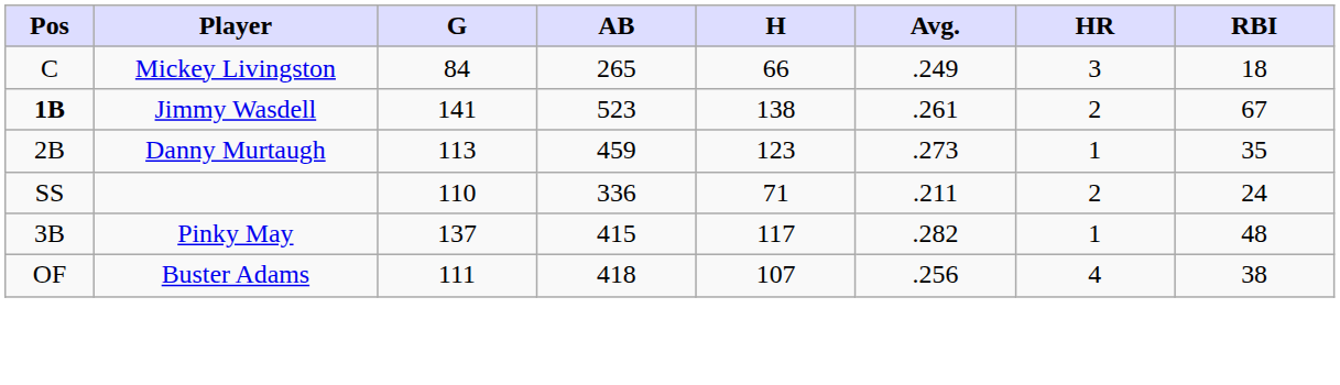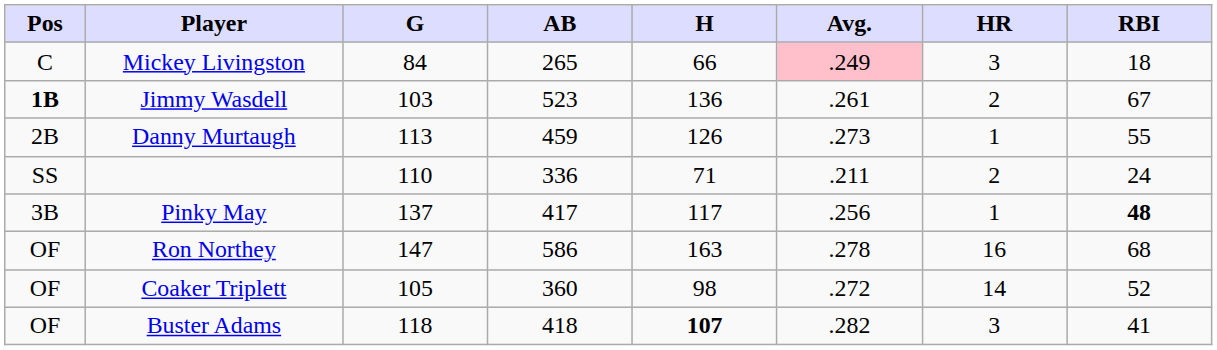Mickey Livingston | Avg.: no background -> pink background
Jimmy Wasdell | G: 141 -> 103
Jimmy Wasdell | H: 138 -> 136
Danny Murtaugh | H: 123 -> 126
Danny Murtaugh | RBI: 35 -> 55
Pinky May | AB: 415 -> 417
Pinky May | Avg.: .282 -> .256
Pinky May | RBI: normal -> bold
+ row: OF | Ron Northey | 147 | 586 | 163 | .278 | 16 | 68
+ row: OF | Coaker Triplett | 105 | 360 | 98 | .272 | 14 | 52
Buster Adams | G: 111 -> 118
Buster Adams | H: normal -> bold
Buster Adams | Avg.: .256 -> .282
Buster Adams | HR: 4 -> 3
Buster Adams | RBI: 38 -> 41
